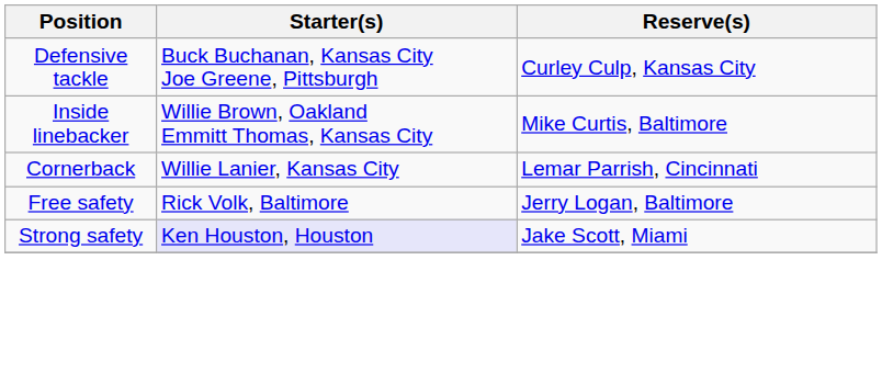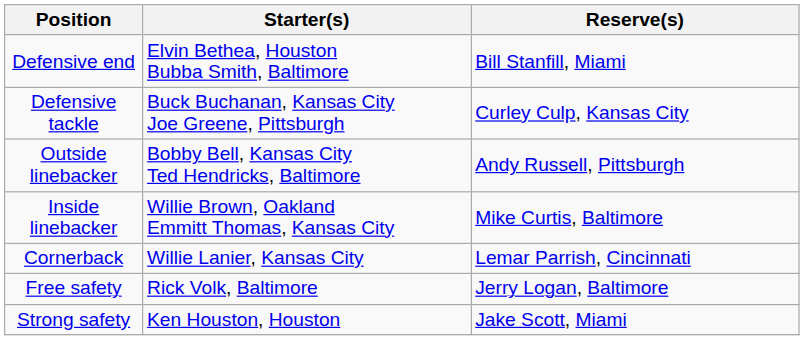+ row: Defensive end | Elvin Bethea, Houston Bubba Smith, Baltimore | Bill Stanfill, Miami
+ row: Outside linebacker | Bobby Bell, Kansas City Ted Hendricks, Baltimore | Andy Russell, Pittsburgh
Strong safety | Starter(s): lavender background -> no background
